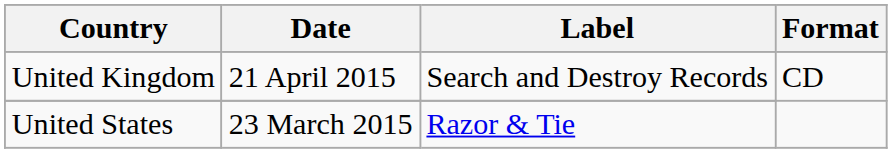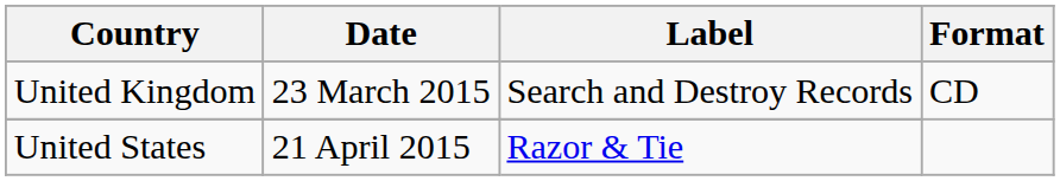United Kingdom | Date: 21 April 2015 -> 23 March 2015
United States | Date: 23 March 2015 -> 21 April 2015
